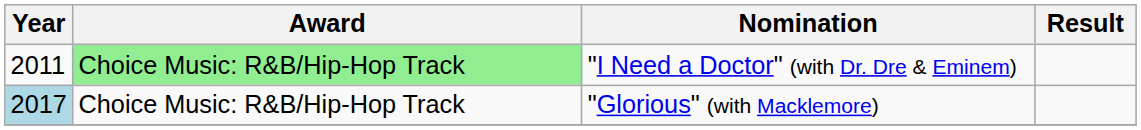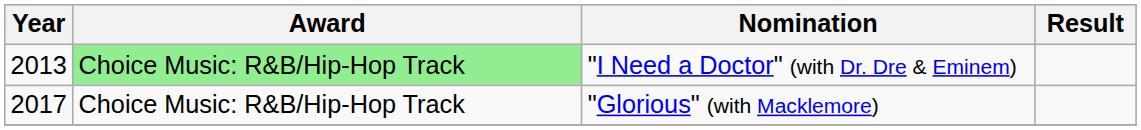"I Need a Doctor" (with Dr. Dre & Eminem) | Year: 2011 -> 2013
"Glorious" (with Macklemore) | Year: lightblue background -> no background
